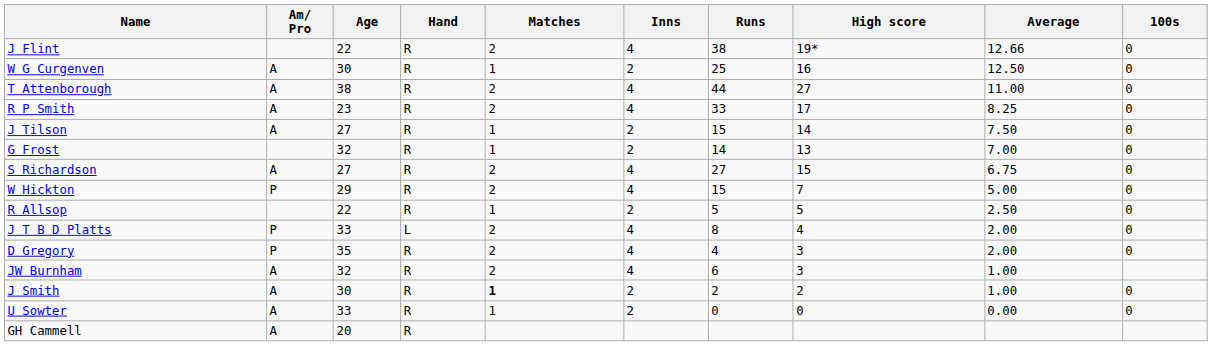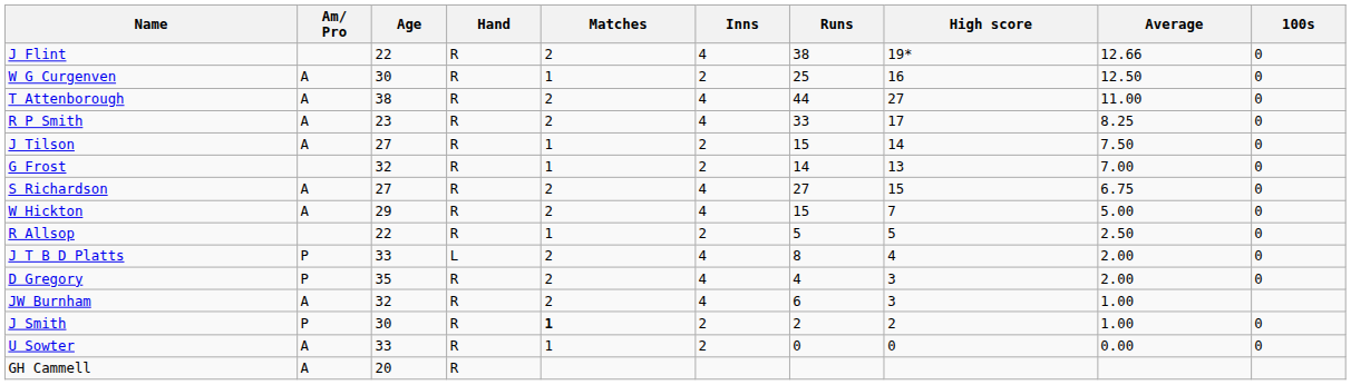W Hickton | Am/ Pro: P -> A
J Smith | Am/ Pro: A -> P
